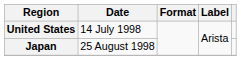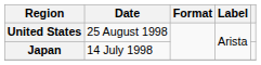United States | Date: 14 July 1998 -> 25 August 1998
Japan | Date: 25 August 1998 -> 14 July 1998
